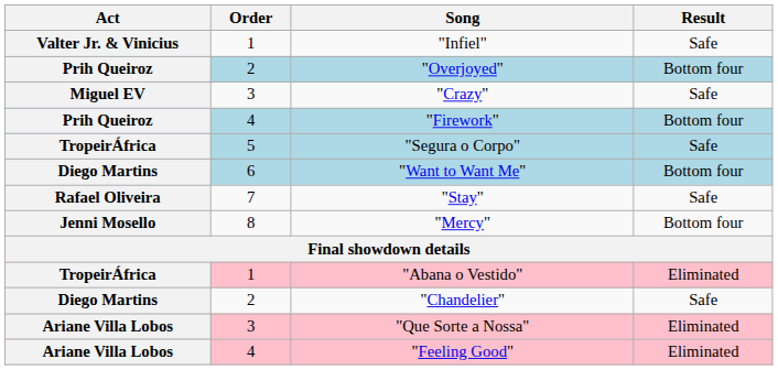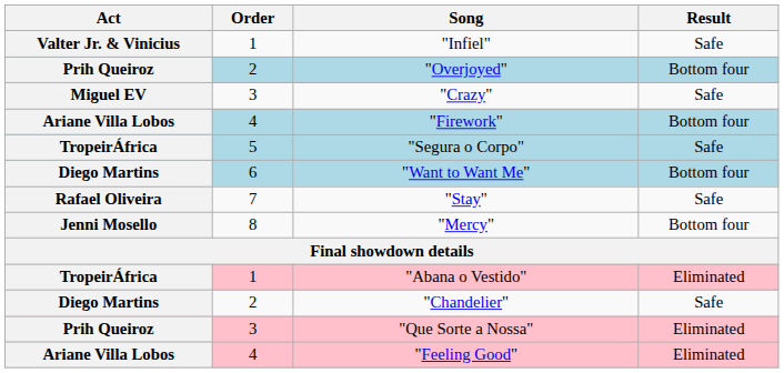"Firework" | Act: Prih Queiroz -> Ariane Villa Lobos
"Que Sorte a Nossa" | Act: Ariane Villa Lobos -> Prih Queiroz
